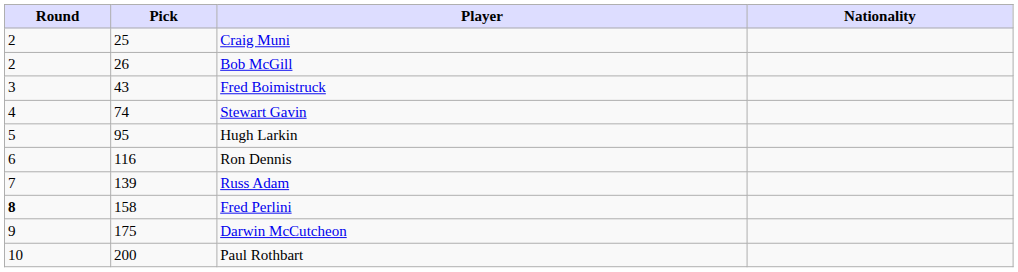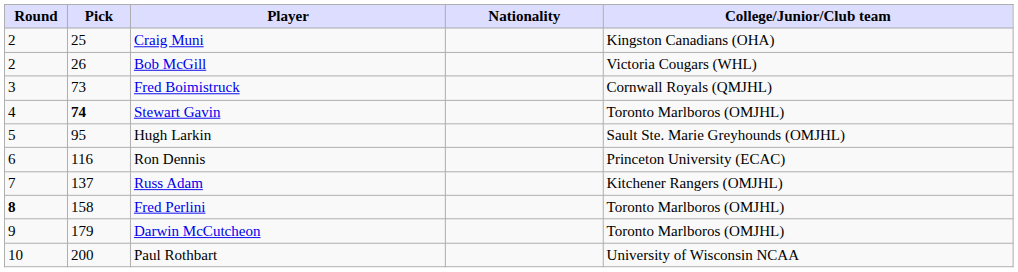+ column: College/Junior/Club team | Kingston Canadians (OHA) | Victoria Cougars (WHL) | Cornwall Royals (QMJHL) | Toronto Marlboros (OMJHL) | Sault Ste. Marie Greyhounds (OMJHL) | Princeton University (ECAC) | Kitchener Rangers (OMJHL) | Toronto Marlboros (OMJHL) | Toronto Marlboros (OMJHL) | University of Wisconsin NCAA
Fred Boimistruck | Pick: 43 -> 73
Stewart Gavin | Pick: normal -> bold
Russ Adam | Pick: 139 -> 137
Darwin McCutcheon | Pick: 175 -> 179
